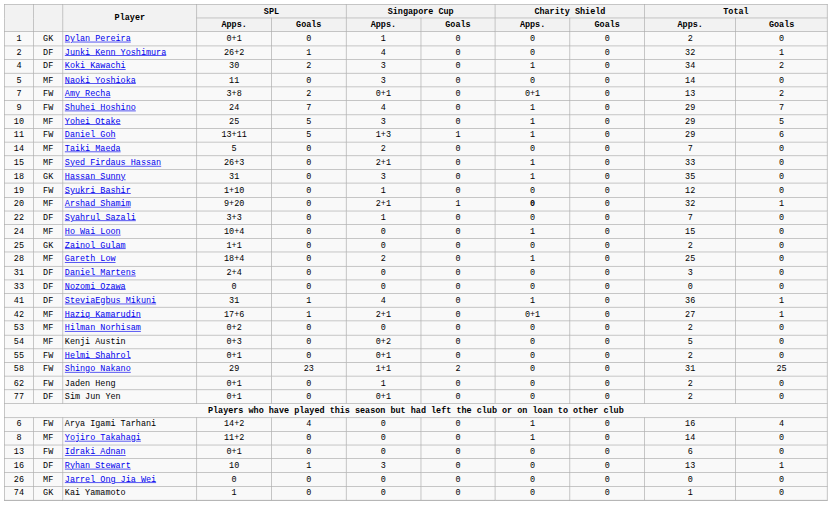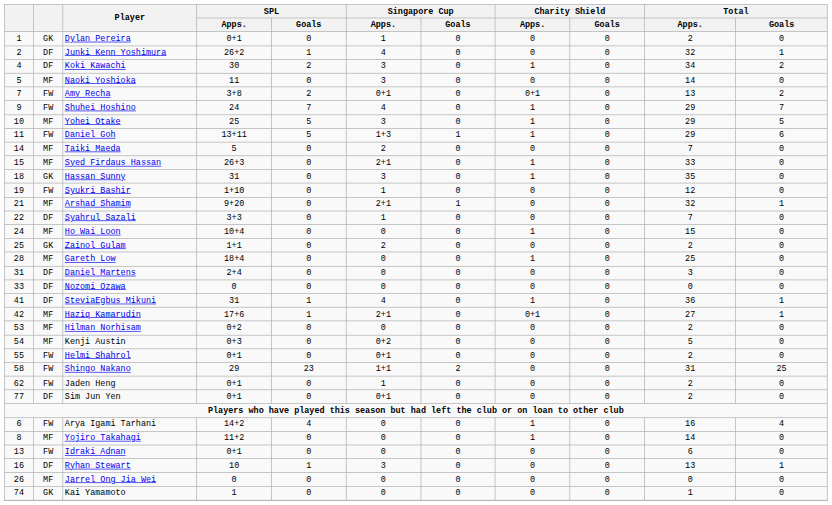Arshad Shamim | column 1: 20 -> 21
Arshad Shamim | Charity Shield / Apps.: bold -> normal
Zainol Gulam | Singapore Cup / Apps.: 0 -> 2
Gareth Low | Singapore Cup / Apps.: 2 -> 0
